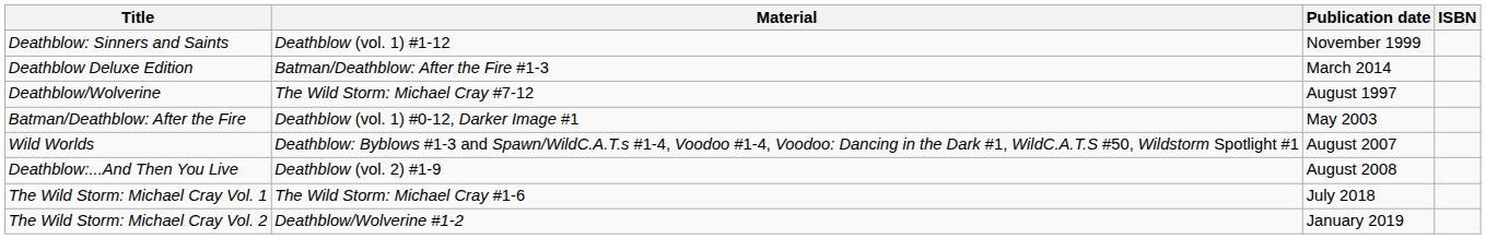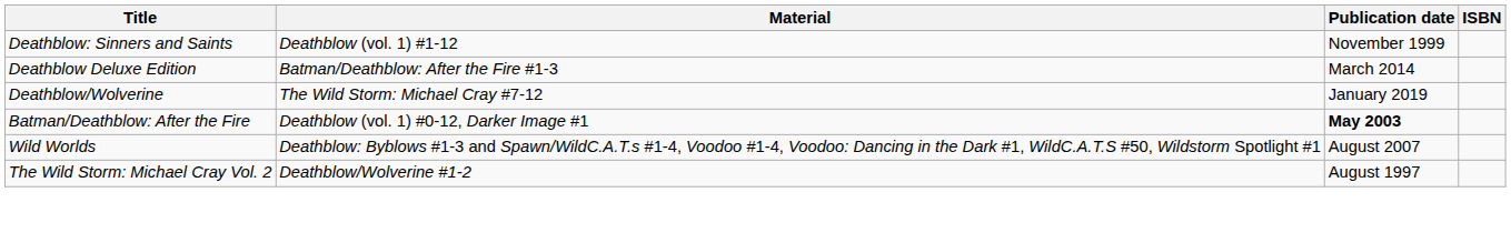Deathblow/Wolverine | Publication date: August 1997 -> January 2019
Batman/Deathblow: After the Fire | Publication date: normal -> bold
- row: Deathblow:...And Then You Live | Deathblow (vol. 2) #1-9 | August 2008
- row: The Wild Storm: Michael Cray Vol. 1 | The Wild Storm: Michael Cray #1-6 | July 2018
The Wild Storm: Michael Cray Vol. 2 | Publication date: January 2019 -> August 1997
